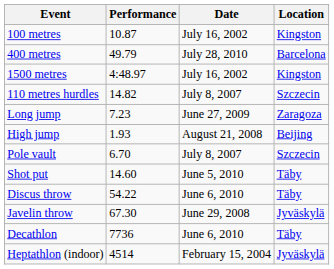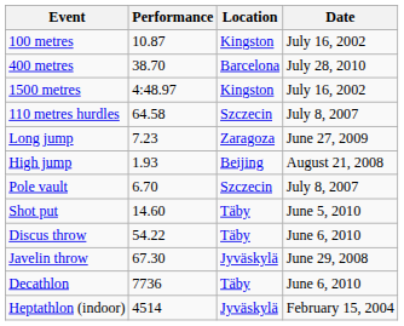columns swapped: Location <-> Date
400 metres | Performance: 49.79 -> 38.70
110 metres hurdles | Performance: 14.82 -> 64.58
